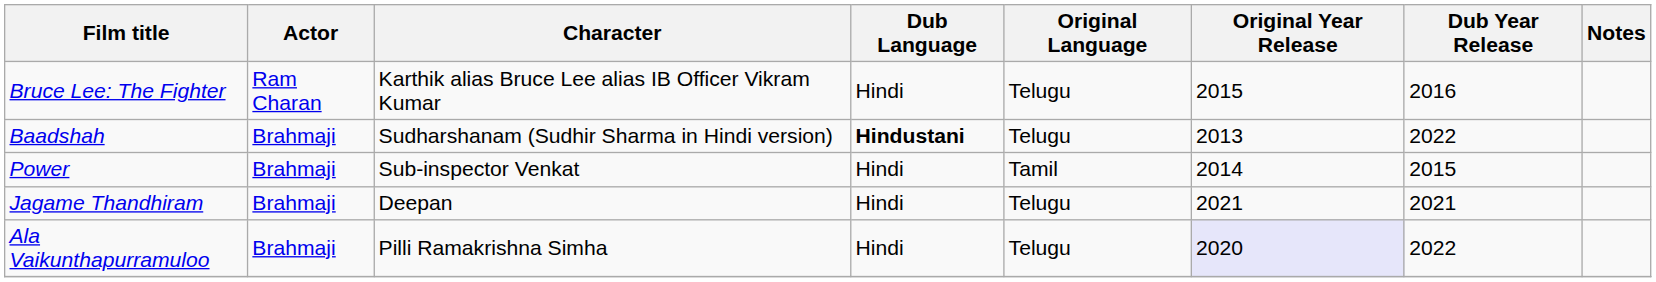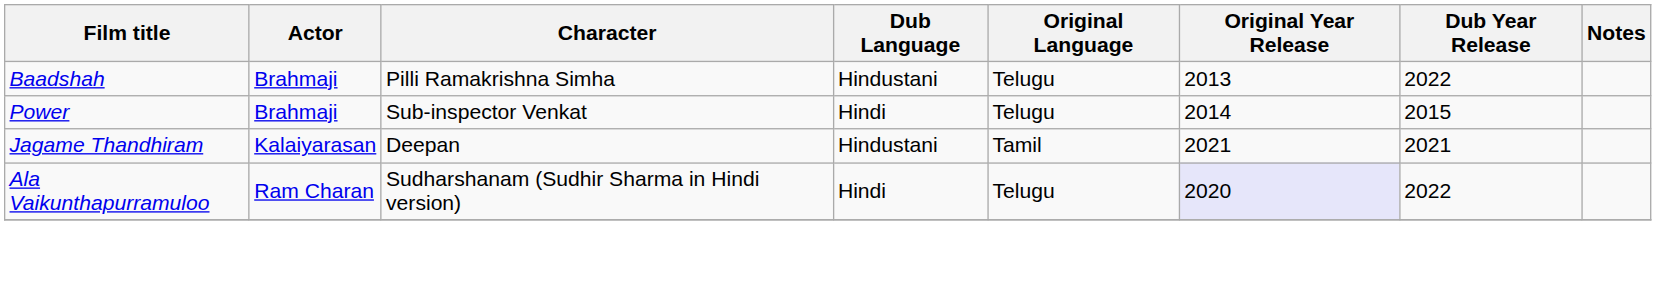- row: Bruce Lee: The Fighter | Ram Charan | Karthik alias Bruce Lee alias IB Officer Vikram Kumar | Hindi | Telugu | 2015 | 2016
Baadshah | Character: Sudharshanam (Sudhir Sharma in Hindi version) -> Pilli Ramakrishna Simha
Baadshah | Dub Language: bold -> normal
Power | Original Language: Tamil -> Telugu
Jagame Thandhiram | Actor: Brahmaji -> Kalaiyarasan
Jagame Thandhiram | Dub Language: Hindi -> Hindustani
Jagame Thandhiram | Original Language: Telugu -> Tamil
Ala Vaikunthapurramuloo | Actor: Brahmaji -> Ram Charan
Ala Vaikunthapurramuloo | Character: Pilli Ramakrishna Simha -> Sudharshanam (Sudhir Sharma in Hindi version)
